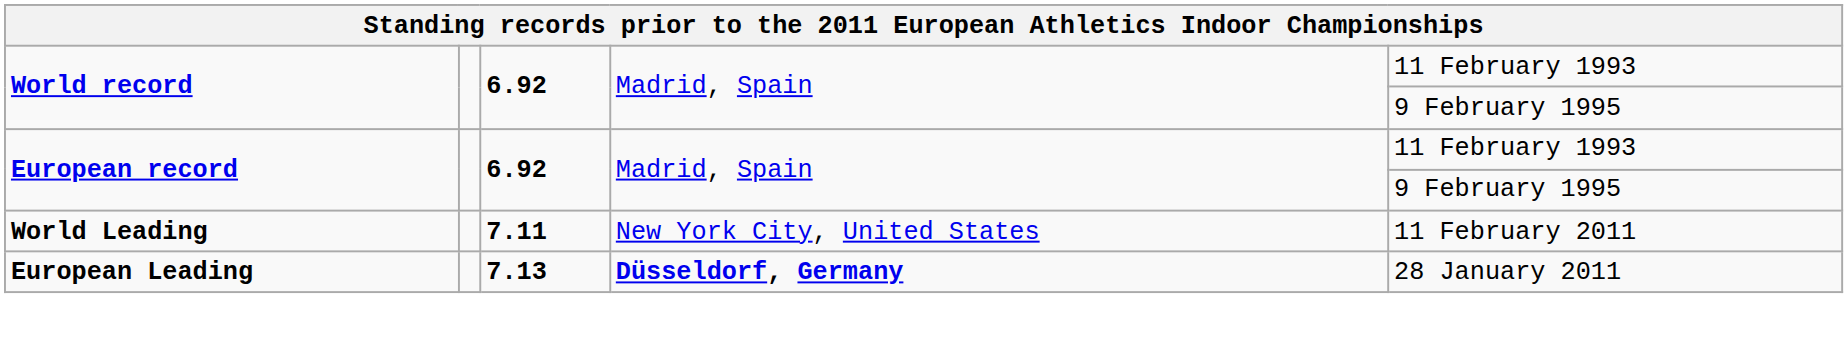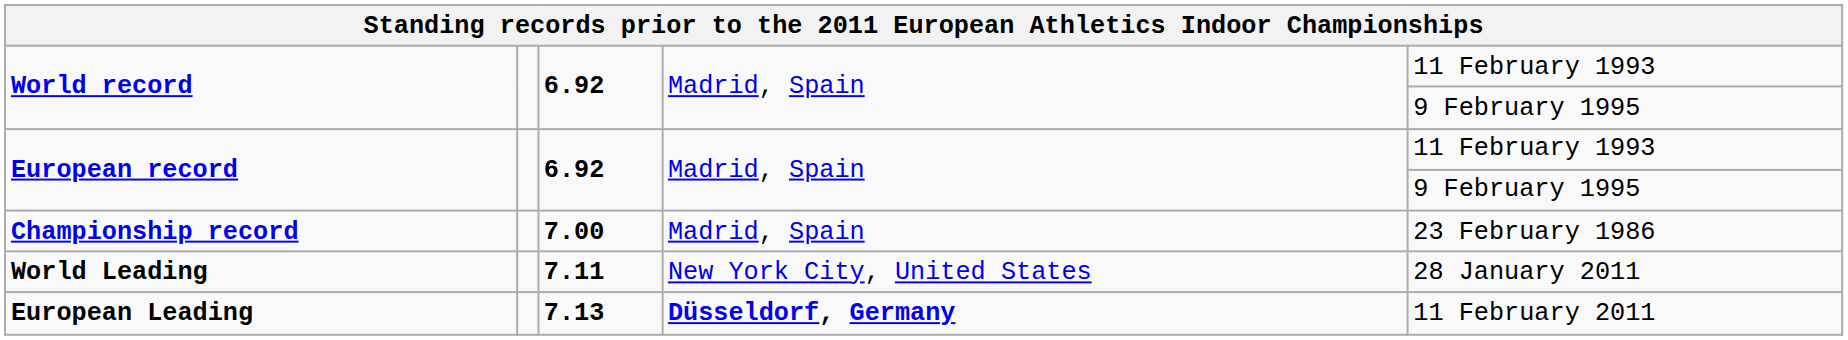+ row: Championship record | 7.00 | Madrid, Spain | 23 February 1986
World Leading | column 5: 11 February 2011 -> 28 January 2011
European Leading | column 5: 28 January 2011 -> 11 February 2011
